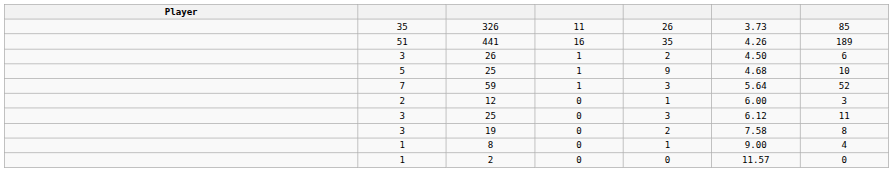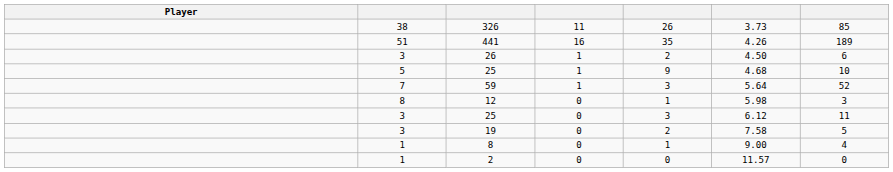326 | column 2: 35 -> 38
12 | column 2: 2 -> 8
12 | column 6: 6.00 -> 5.98
19 | column 7: 8 -> 5
